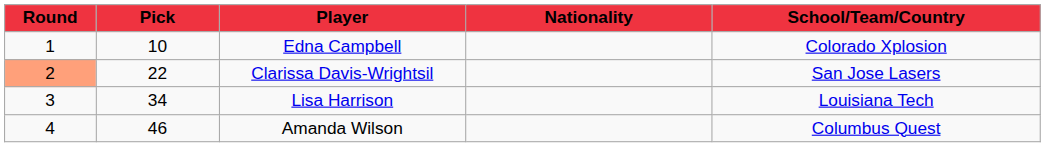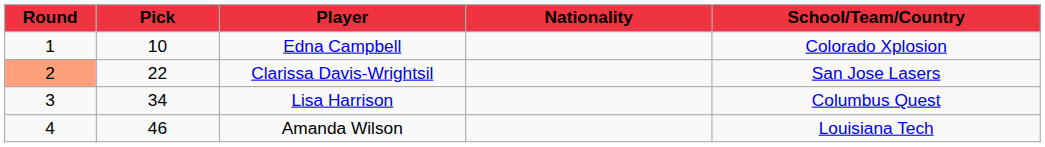Lisa Harrison | School/Team/Country: Louisiana Tech -> Columbus Quest
Amanda Wilson | School/Team/Country: Columbus Quest -> Louisiana Tech
